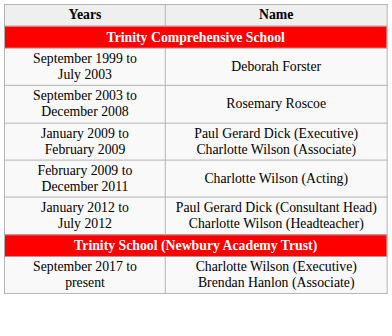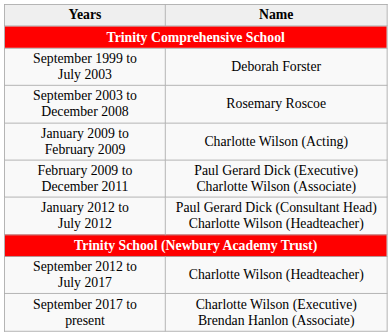January 2009 to February 2009 | Name: Paul Gerard Dick (Executive) Charlotte Wilson (Associate) -> Charlotte Wilson (Acting)
February 2009 to December 2011 | Name: Charlotte Wilson (Acting) -> Paul Gerard Dick (Executive) Charlotte Wilson (Associate)
+ row: September 2012 to July 2017 | Charlotte Wilson (Headteacher)
